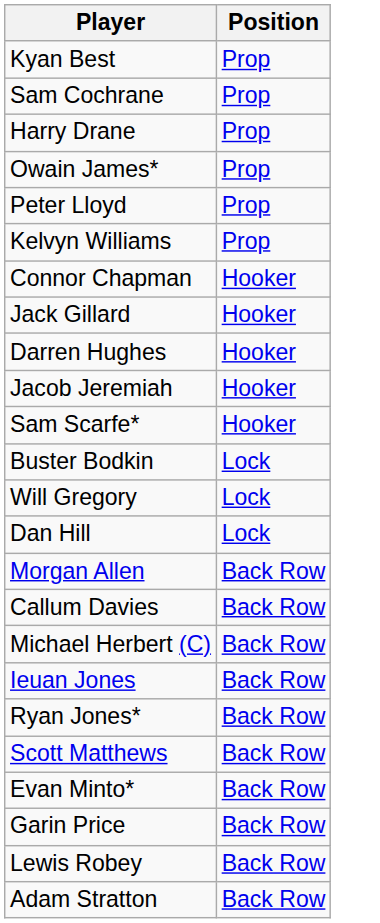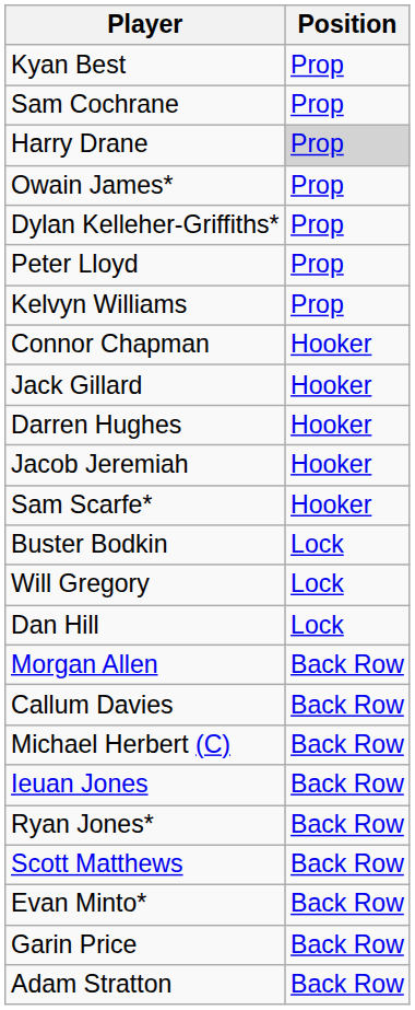Harry Drane | Position: no background -> lightgrey background
+ row: Dylan Kelleher-Griffiths* | Prop
- row: Lewis Robey | Back Row
